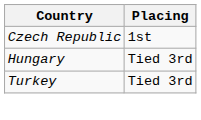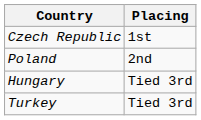+ row: Poland | 2nd
